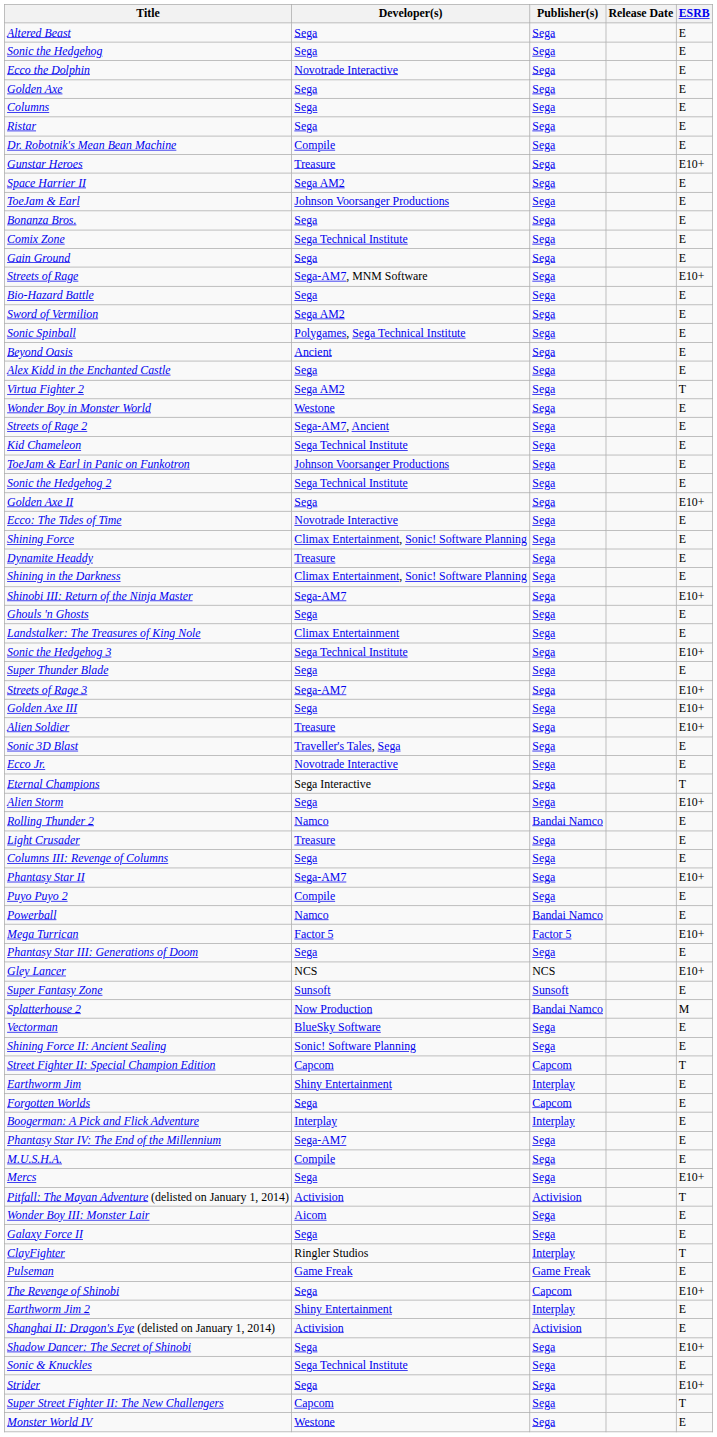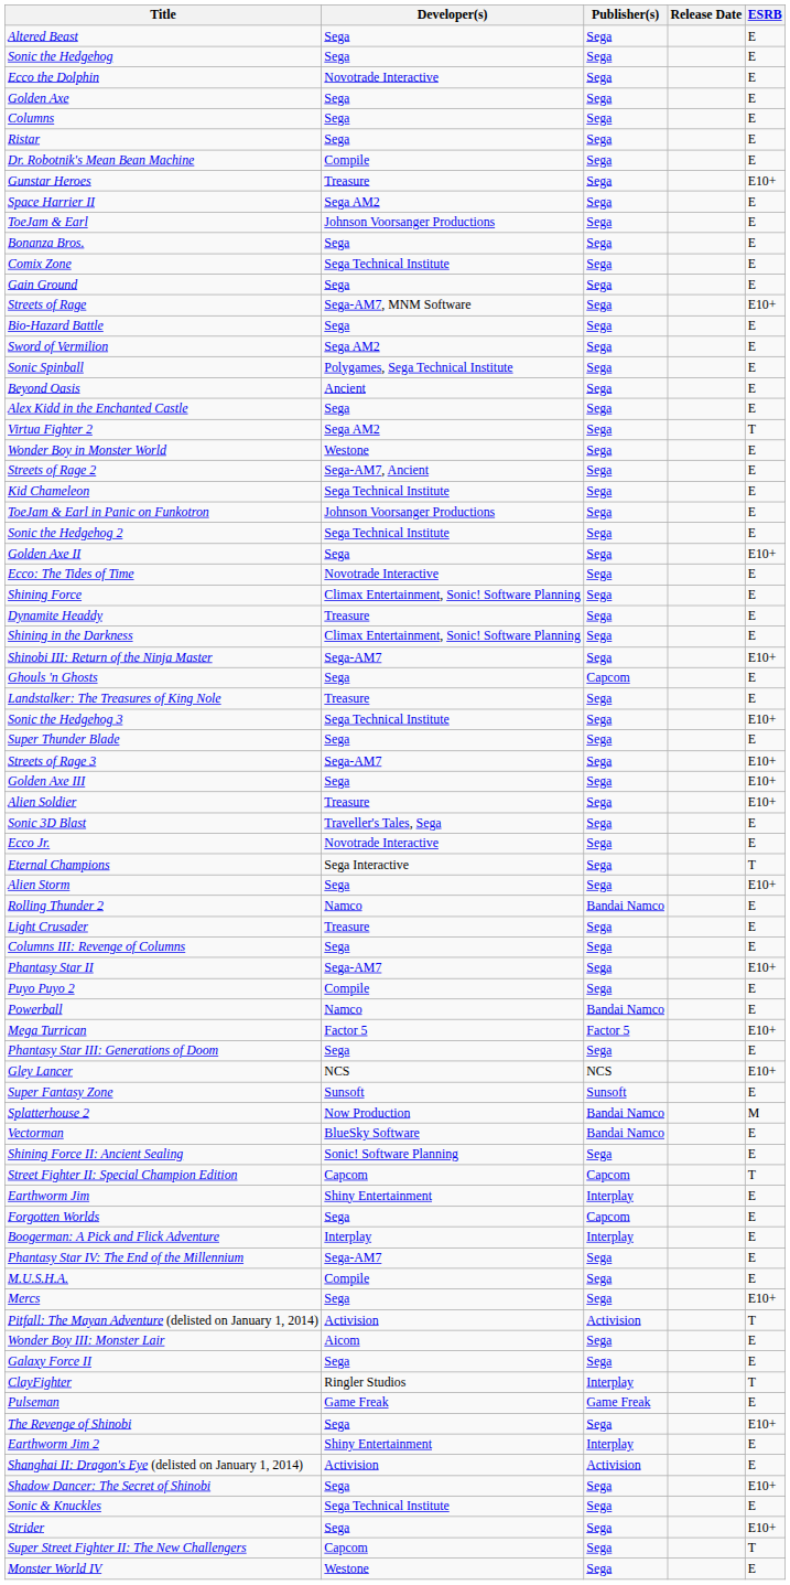Ghouls 'n Ghosts | Publisher(s): Sega -> Capcom
Landstalker: The Treasures of King Nole | Developer(s): Climax Entertainment -> Treasure
Vectorman | Publisher(s): Sega -> Bandai Namco
The Revenge of Shinobi | Publisher(s): Capcom -> Sega
